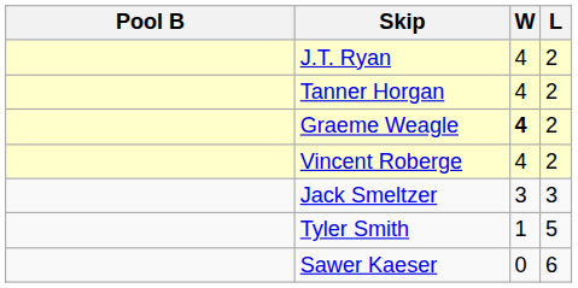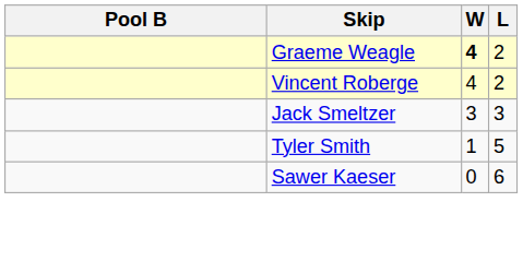- row: J.T. Ryan | 4 | 2
- row: Tanner Horgan | 4 | 2
